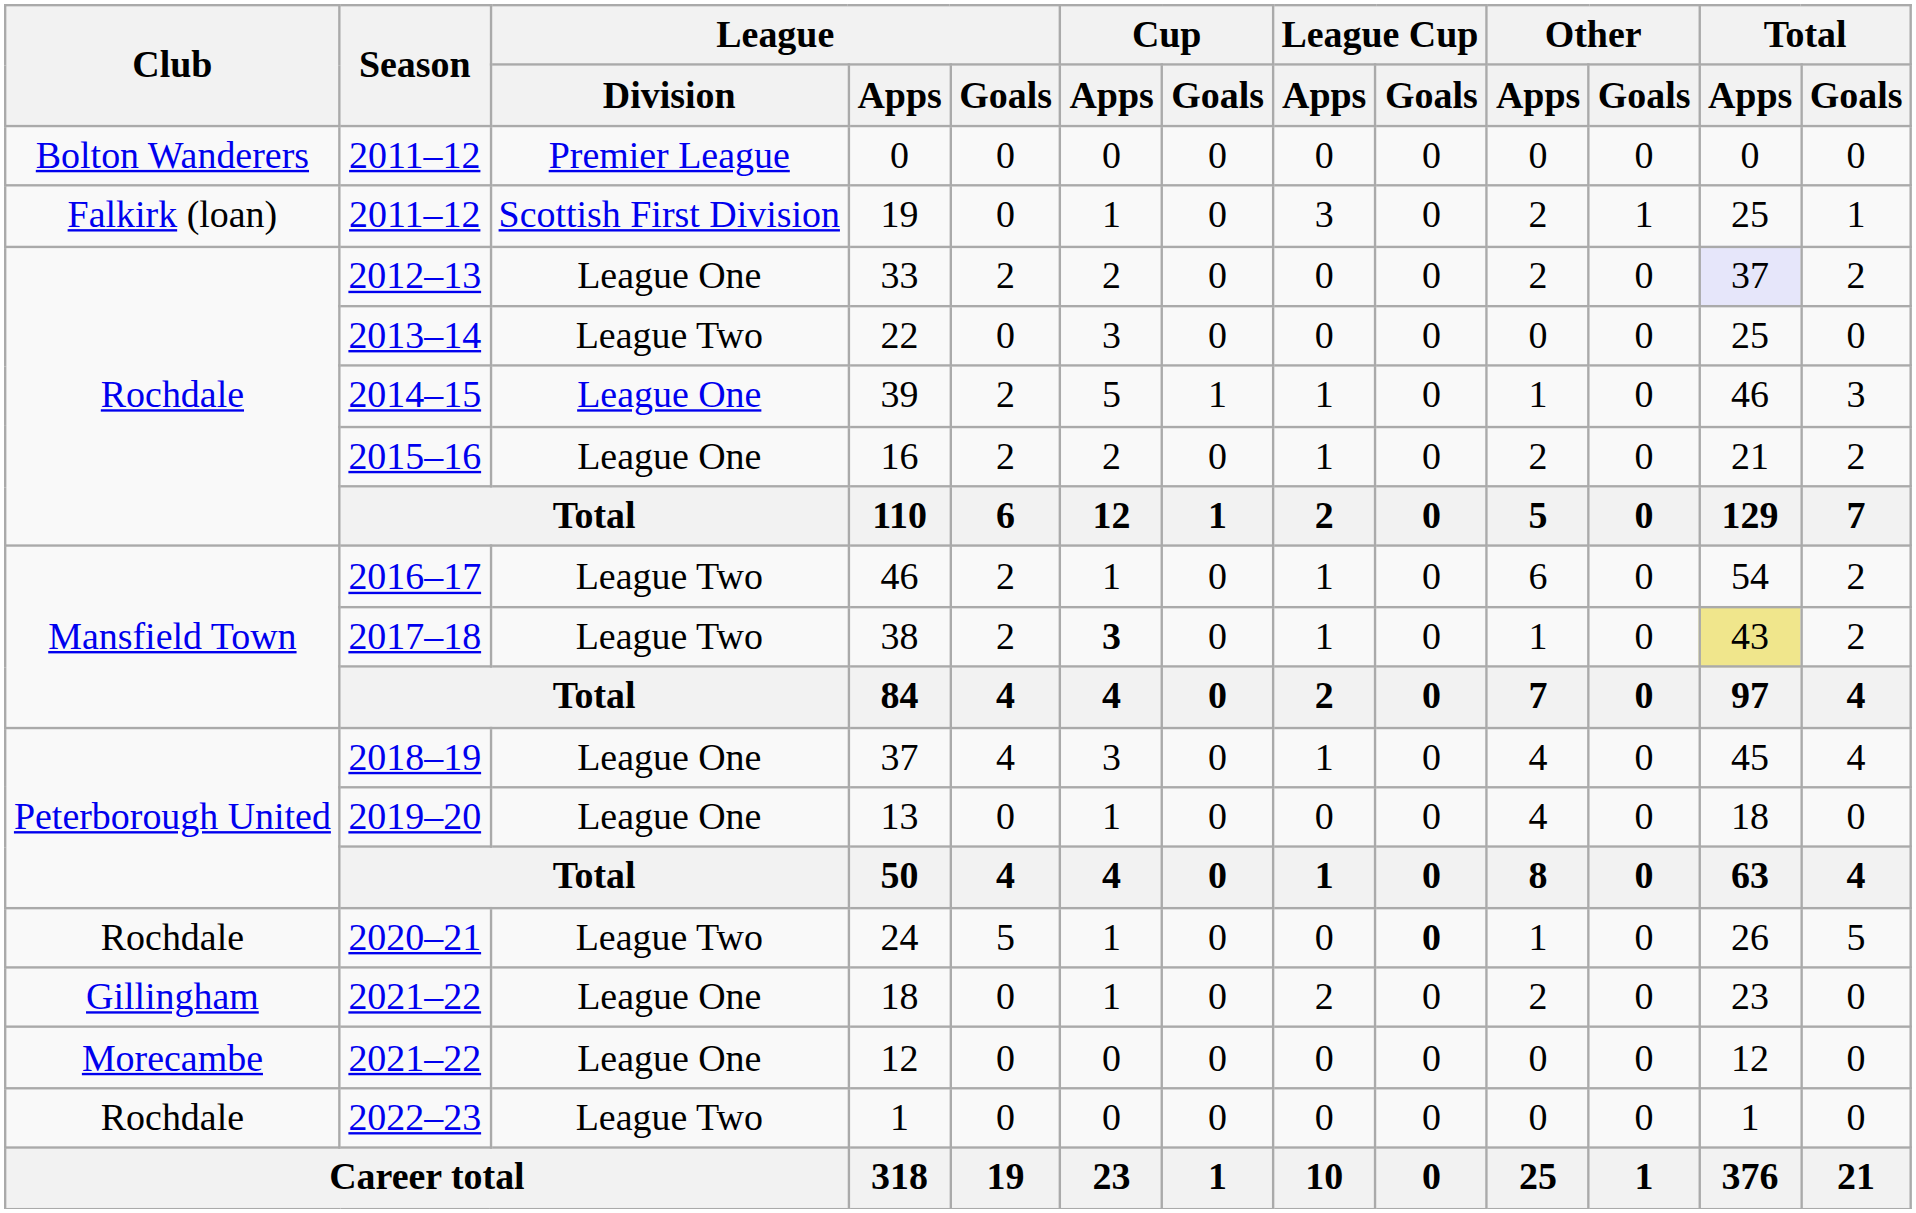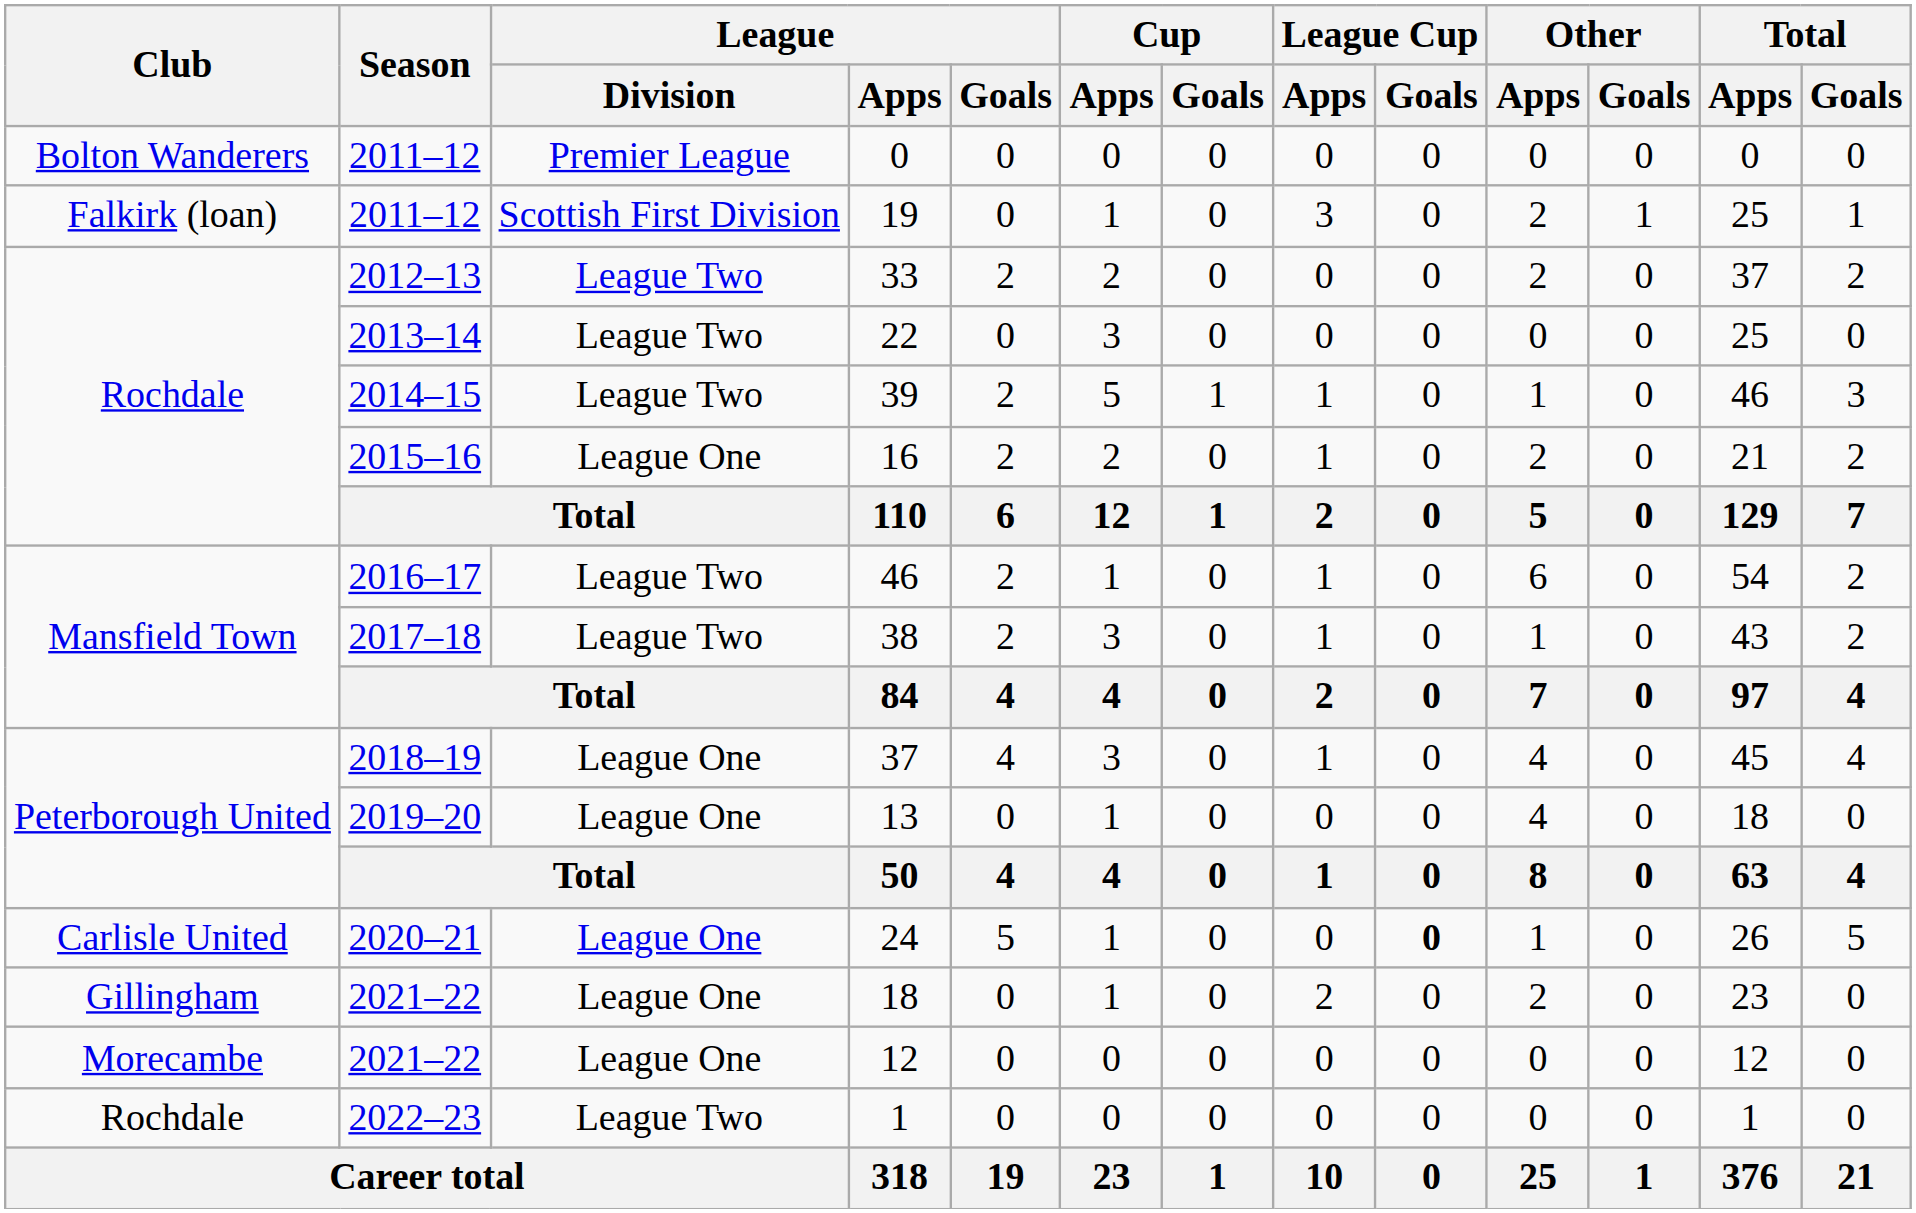33 | League / Division: League One -> League Two
33 | Total / Apps: lavender background -> no background
39 | League / Division: League One -> League Two
38 | Cup / Apps: bold -> normal
38 | Total / Apps: khaki background -> no background
24 | Club: Rochdale -> Carlisle United
24 | League / Division: League Two -> League One
